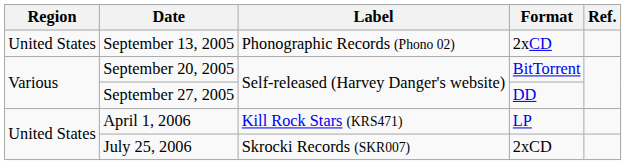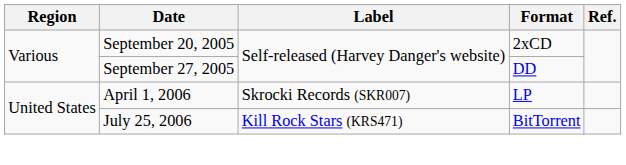- row: United States | September 13, 2005 | Phonographic Records (Phono 02) | 2xCD
September 20, 2005 | Format: BitTorrent -> 2xCD
April 1, 2006 | Label: Kill Rock Stars (KRS471) -> Skrocki Records (SKR007)
July 25, 2006 | Label: Skrocki Records (SKR007) -> Kill Rock Stars (KRS471)
July 25, 2006 | Format: 2xCD -> BitTorrent
